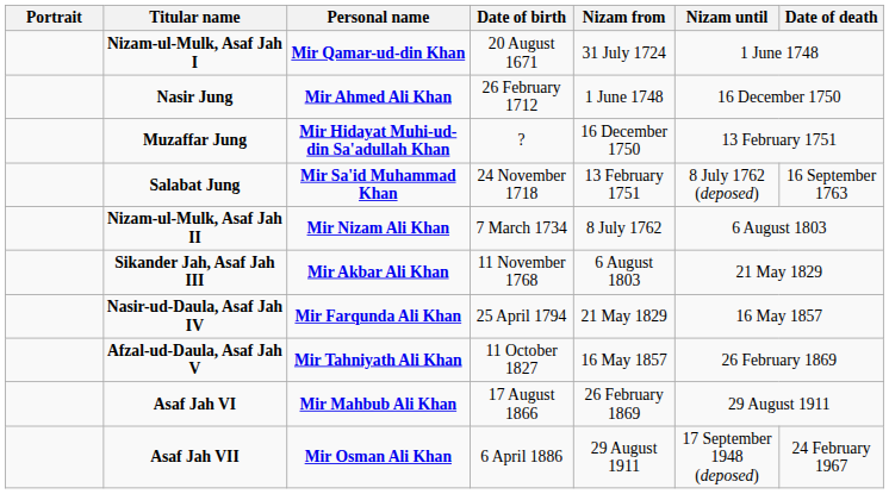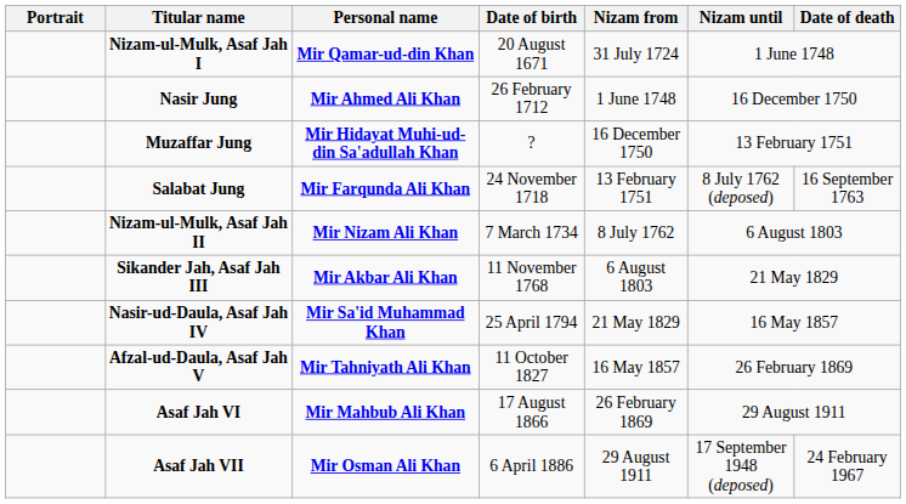Salabat Jung | Personal name: Mir Sa'id Muhammad Khan -> Mir Farqunda Ali Khan
Nasir-ud-Daula, Asaf Jah IV | Personal name: Mir Farqunda Ali Khan -> Mir Sa'id Muhammad Khan
